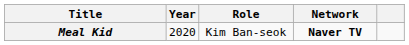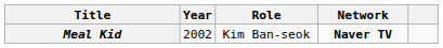Meal Kid | Year: 2020 -> 2002
